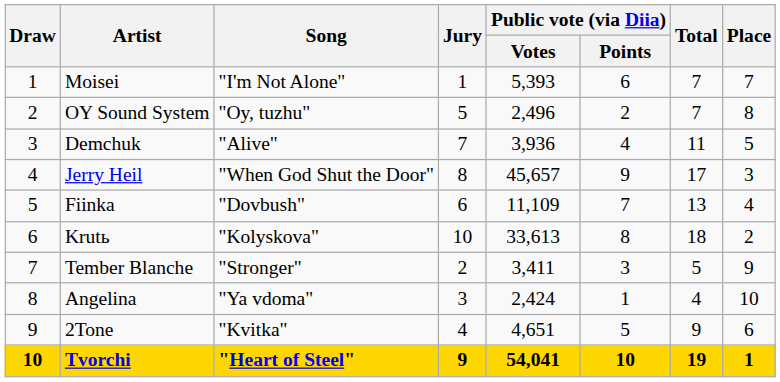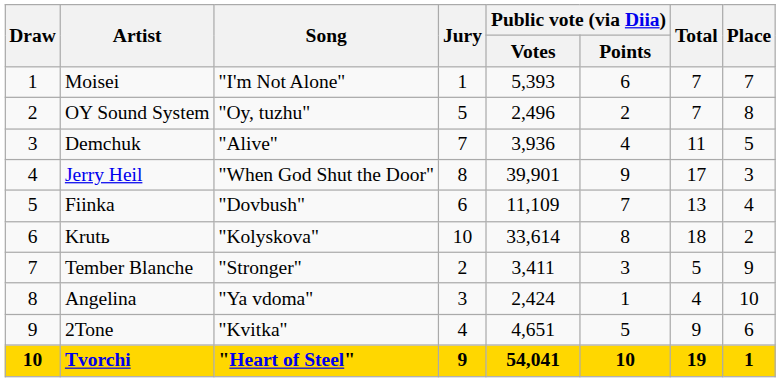Jerry Heil | Public vote (via Diia) / Votes: 45,657 -> 39,901
Krutь | Public vote (via Diia) / Votes: 33,613 -> 33,614
